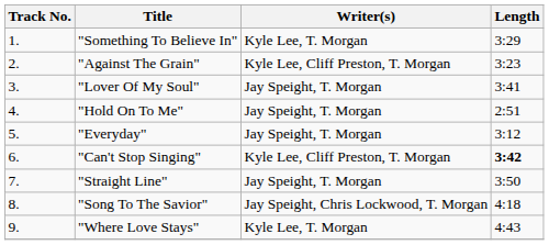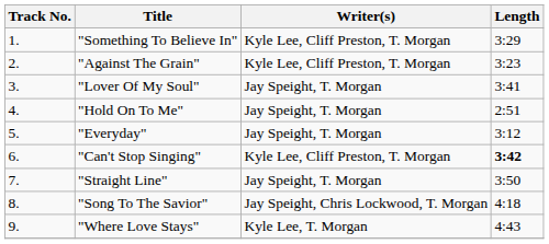"Something To Believe In" | Writer(s): Kyle Lee, T. Morgan -> Kyle Lee, Cliff Preston, T. Morgan
